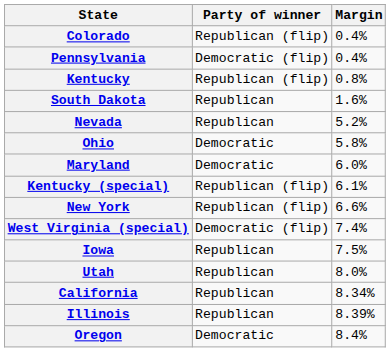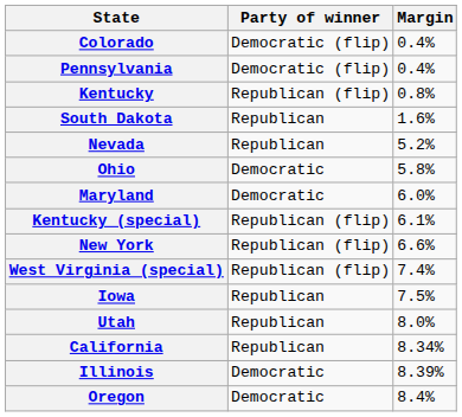Colorado | Party of winner: Republican (flip) -> Democratic (flip)
West Virginia (special) | Party of winner: Democratic (flip) -> Republican (flip)
Illinois | Party of winner: Republican -> Democratic
